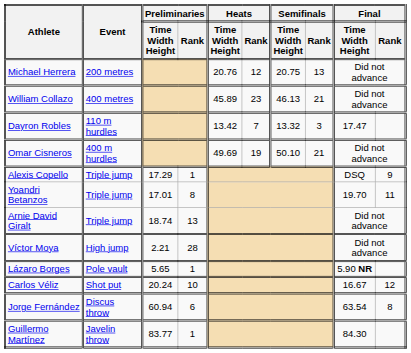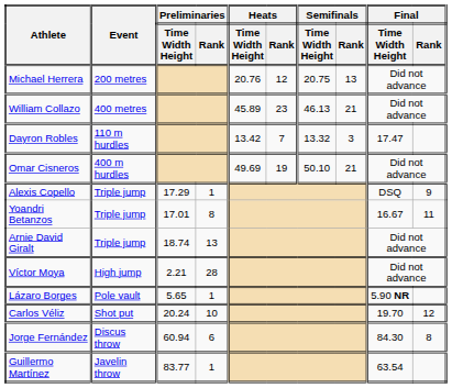Yoandri Betanzos | Final / Time Width Height: 19.70 -> 16.67
Carlos Véliz | Final / Time Width Height: 16.67 -> 19.70
Jorge Fernández | Final / Time Width Height: 63.54 -> 84.30
Guillermo Martínez | Final / Time Width Height: 84.30 -> 63.54
